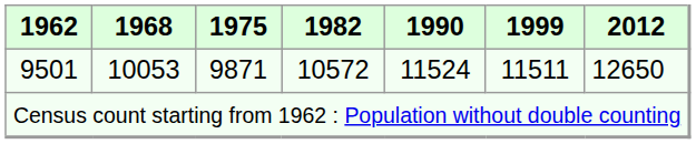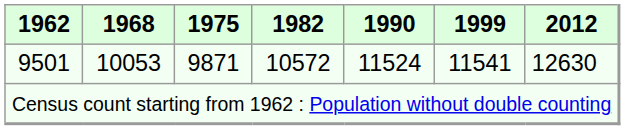9501 | 1999: 11511 -> 11541
9501 | 2012: 12650 -> 12630
